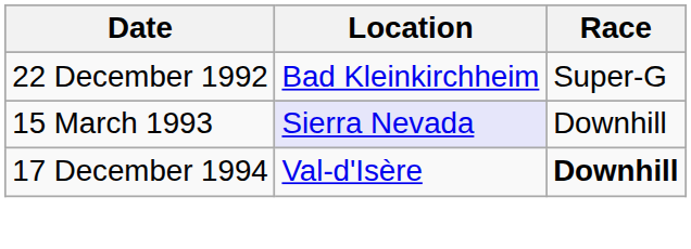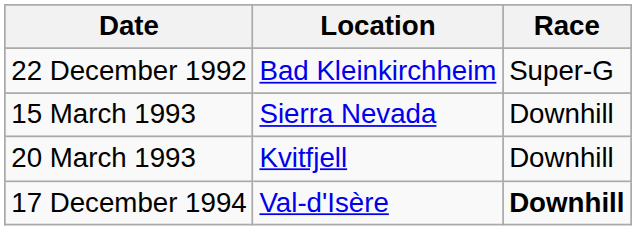15 March 1993 | Location: lavender background -> no background
+ row: 20 March 1993 | Kvitfjell | Downhill
